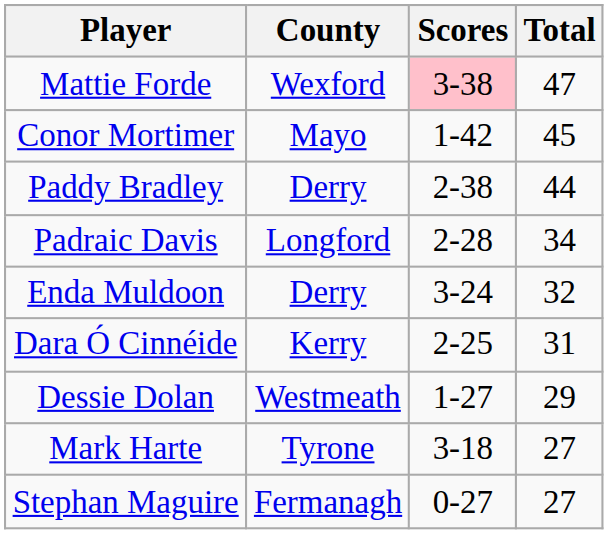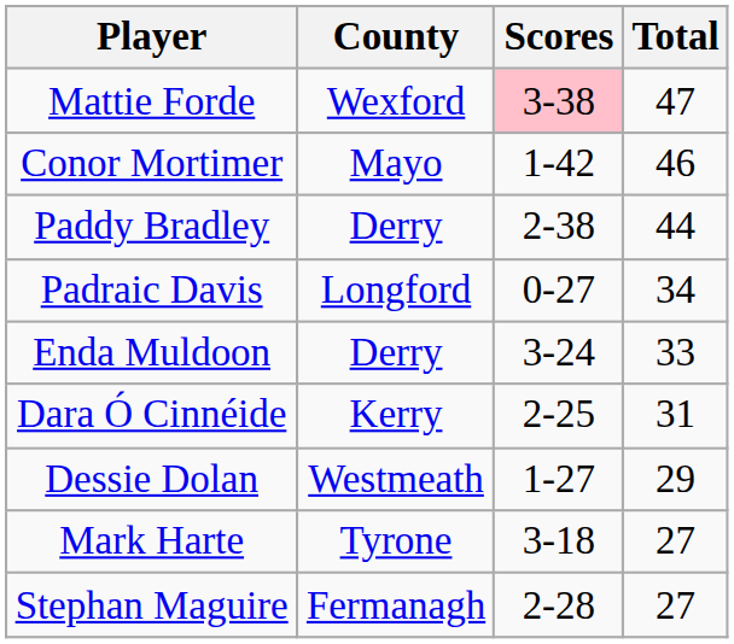Conor Mortimer | Total: 45 -> 46
Padraic Davis | Scores: 2-28 -> 0-27
Enda Muldoon | Total: 32 -> 33
Stephan Maguire | Scores: 0-27 -> 2-28
